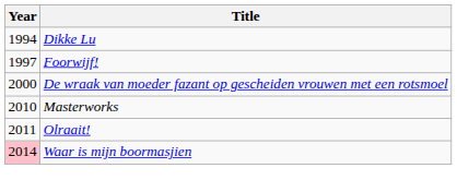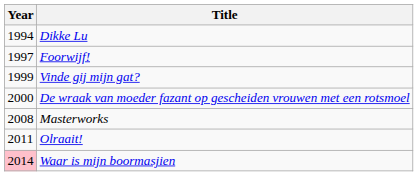+ row: 1999 | Vinde gij mijn gat?
Masterworks | Year: 2010 -> 2008
